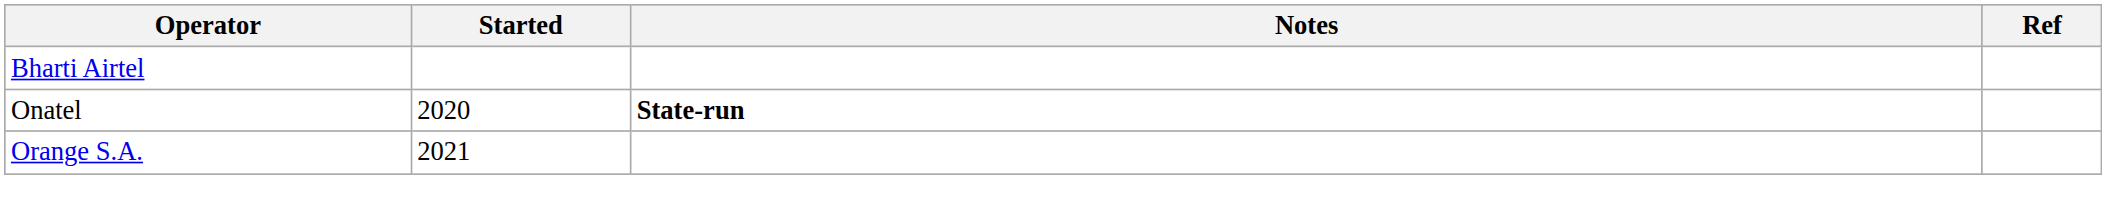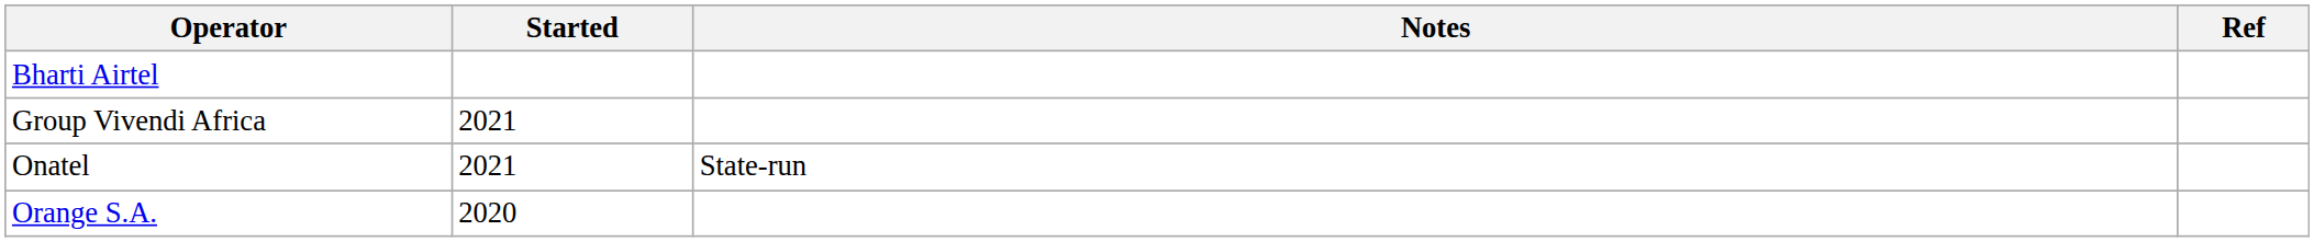+ row: Group Vivendi Africa | 2021
Onatel | Started: 2020 -> 2021
Onatel | Notes: bold -> normal
Orange S.A. | Started: 2021 -> 2020
